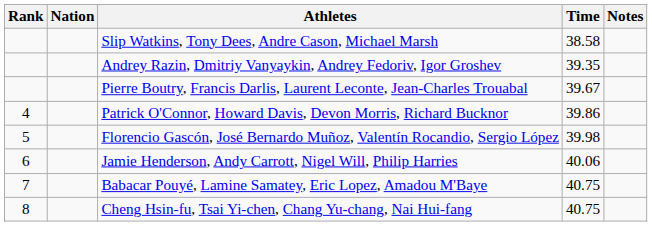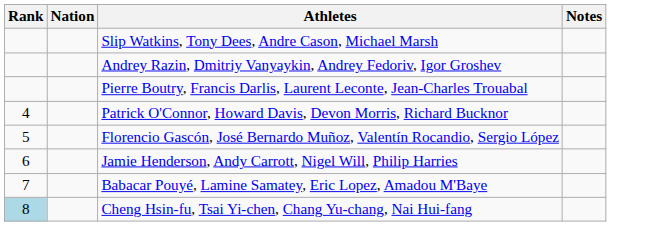- column: Time | 38.58 | 39.35 | 39.67 | 39.86 | 39.98 | 40.06 | 40.75 | 40.75
Cheng Hsin-fu, Tsai Yi-chen, Chang Yu-chang, Nai Hui-fang | Rank: no background -> lightblue background
